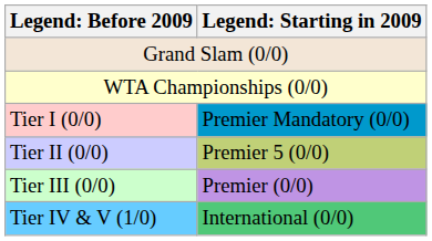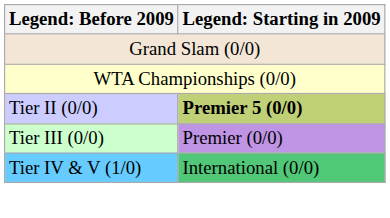- row: Tier I (0/0) | Premier Mandatory (0/0)
Tier II (0/0) | column 2: normal -> bold
